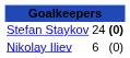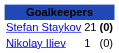Stefan Staykov | column 2: 24 -> 21
Nikolay Iliev | column 2: 6 -> 1
